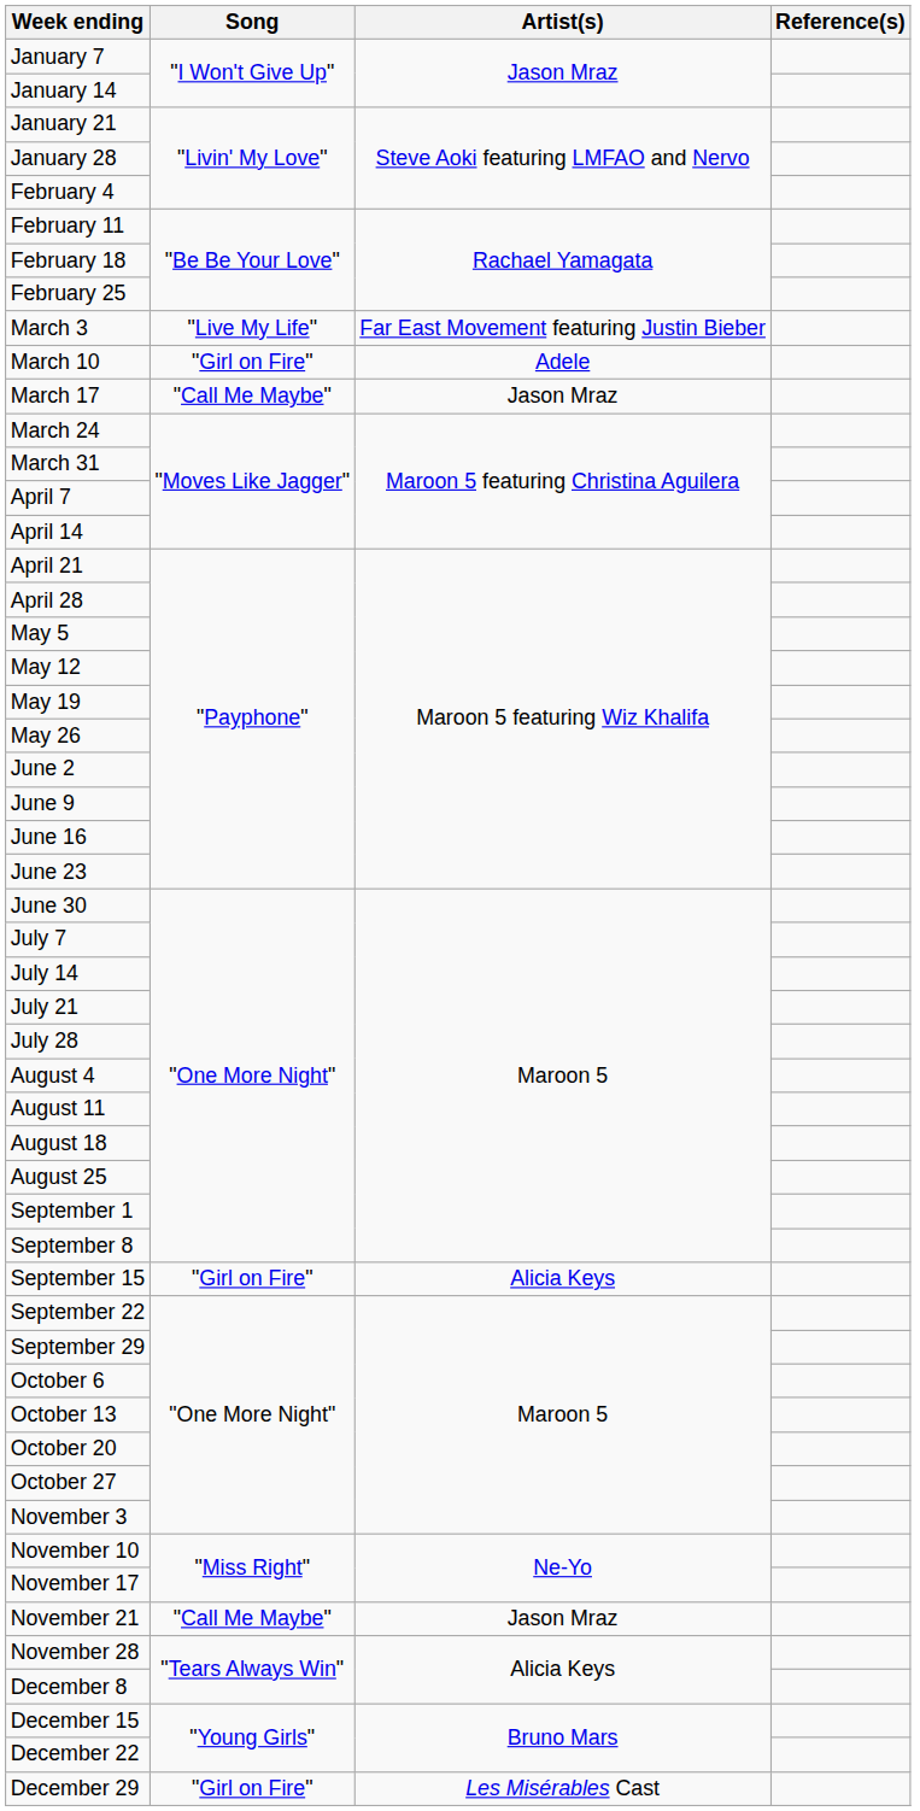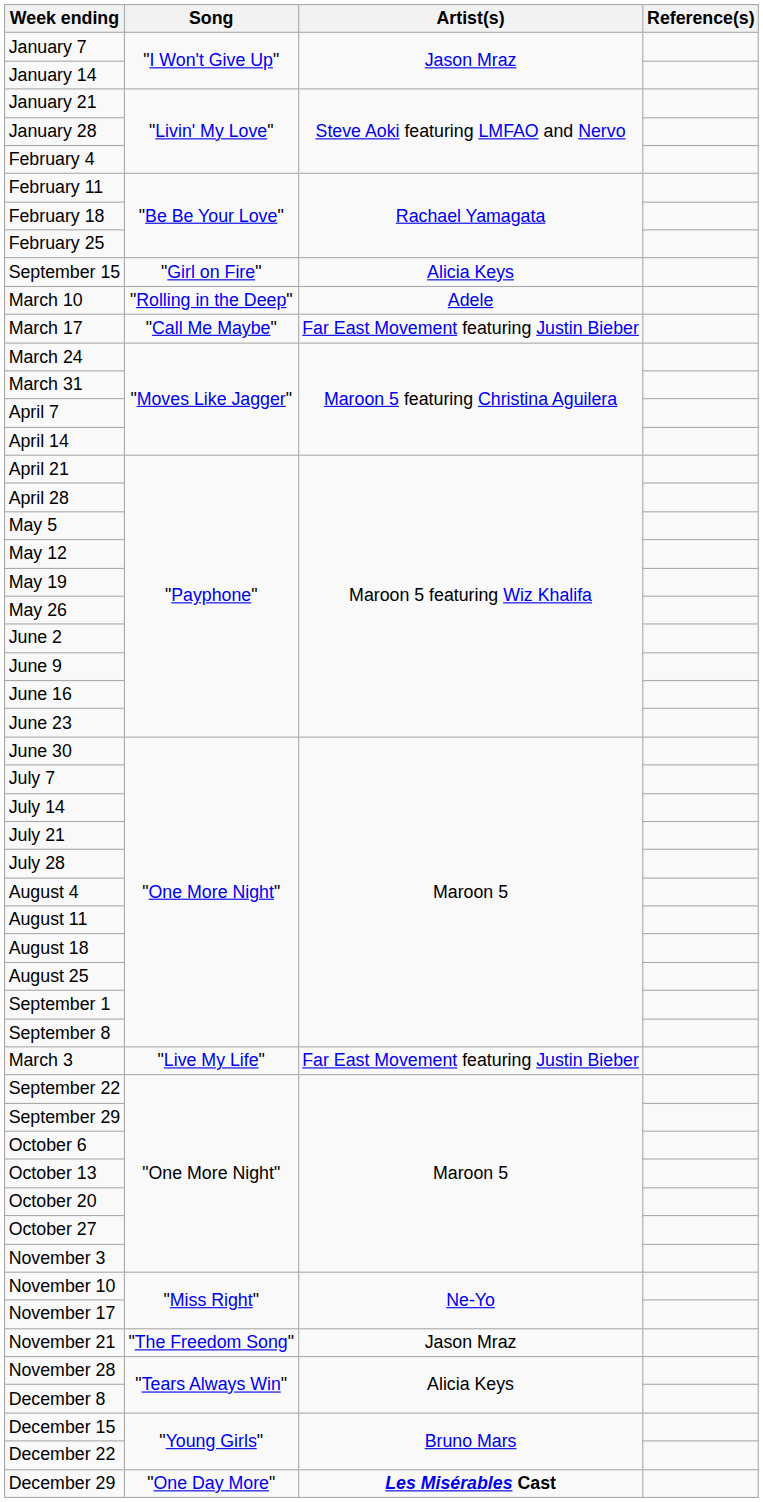rows swapped: March 3 <-> September 15
March 10 | Song: "Girl on Fire" -> "Rolling in the Deep"
March 17 | Artist(s): Jason Mraz -> Far East Movement featuring Justin Bieber
November 21 | Song: "Call Me Maybe" -> "The Freedom Song"
December 29 | Song: "Girl on Fire" -> "One Day More"
December 29 | Artist(s): normal -> bold
